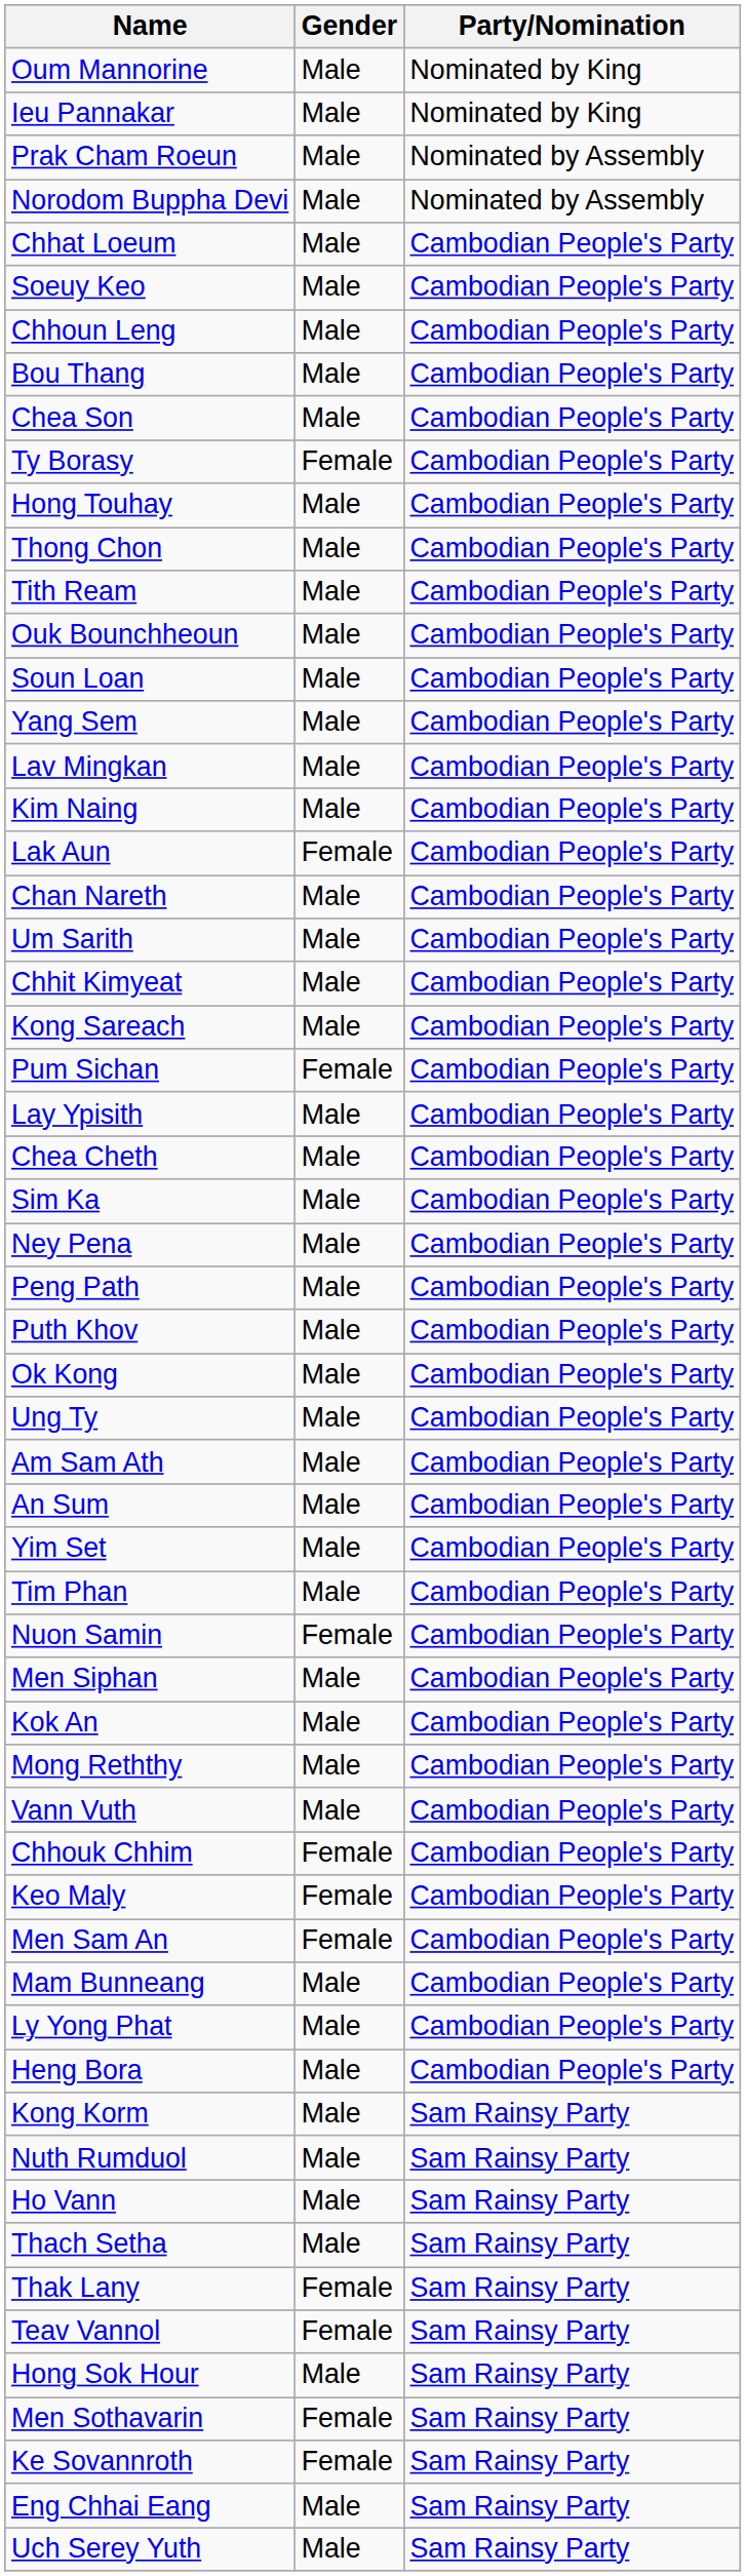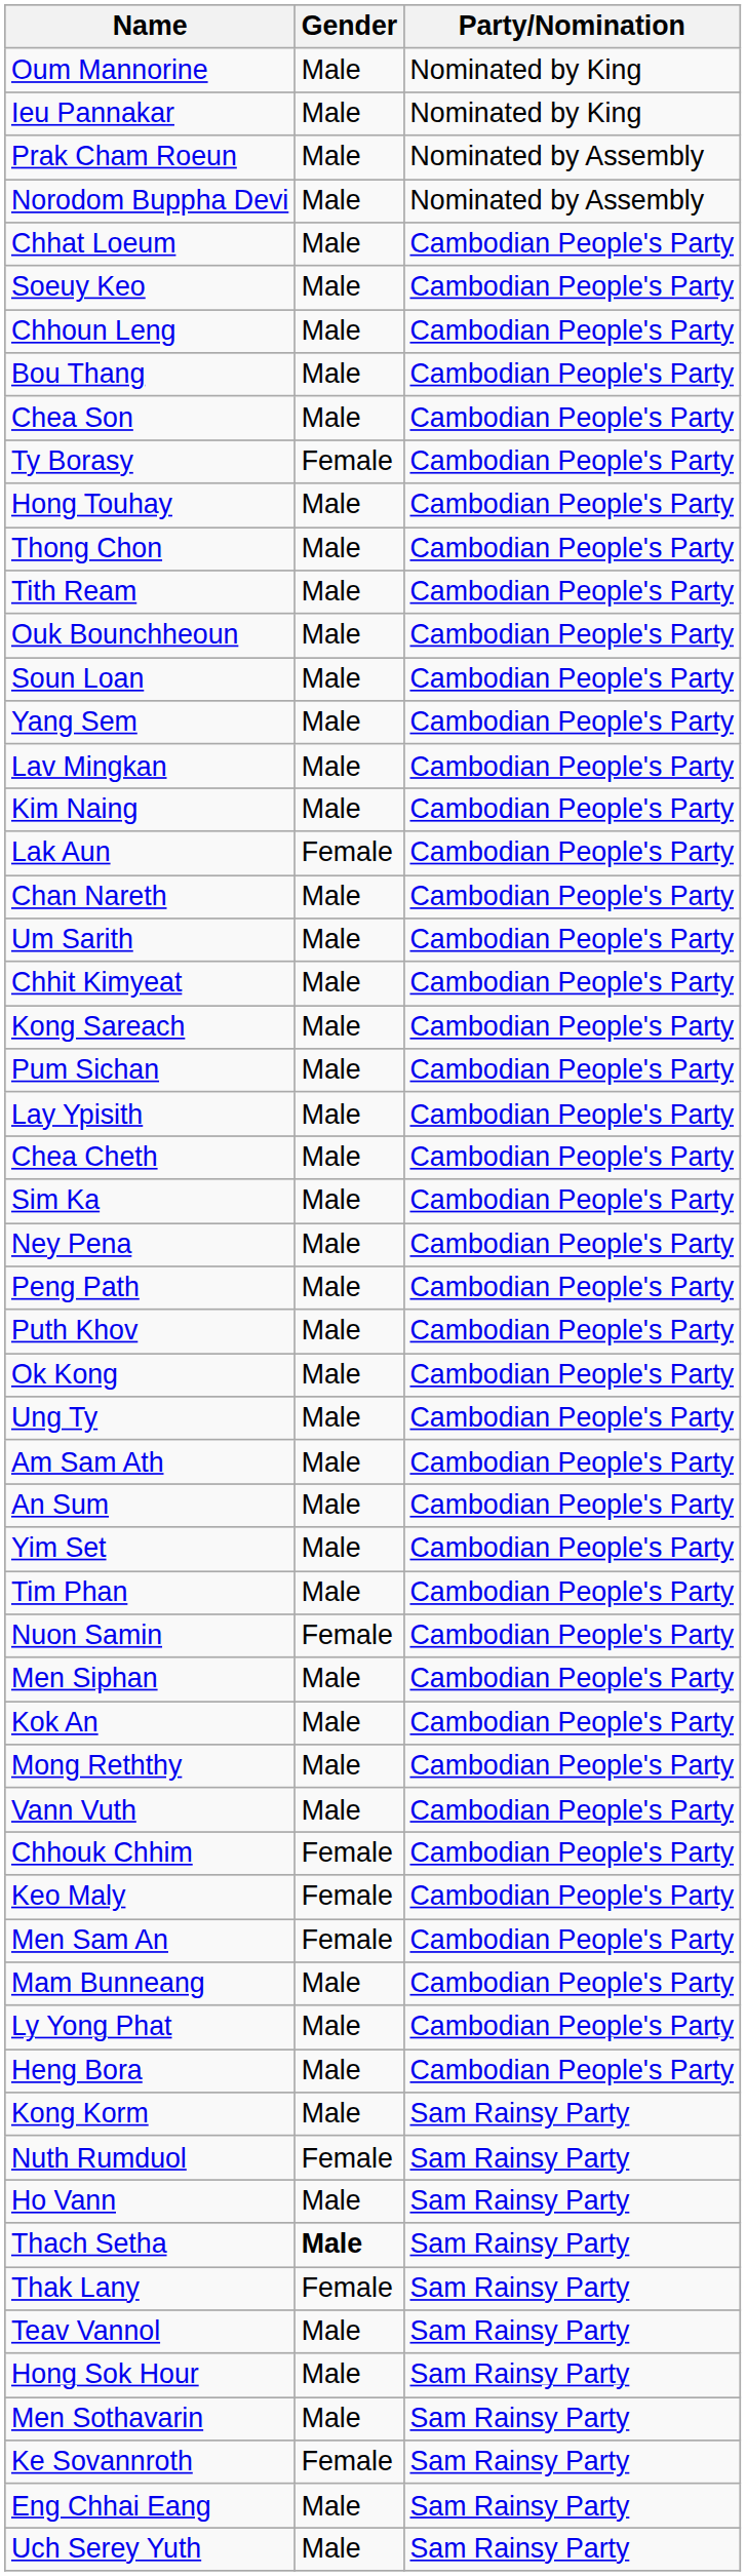Pum Sichan | Gender: Female -> Male
Nuth Rumduol | Gender: Male -> Female
Thach Setha | Gender: normal -> bold
Teav Vannol | Gender: Female -> Male
Men Sothavarin | Gender: Female -> Male
